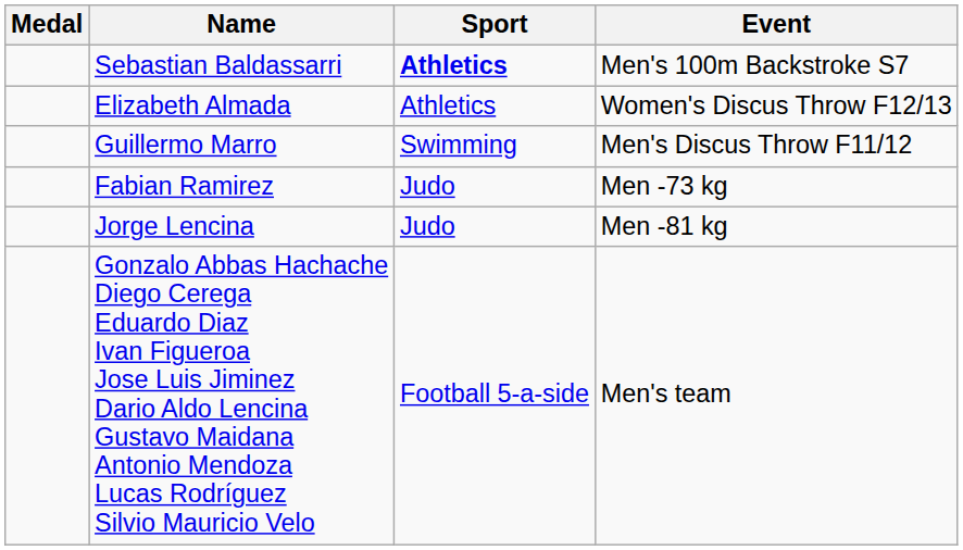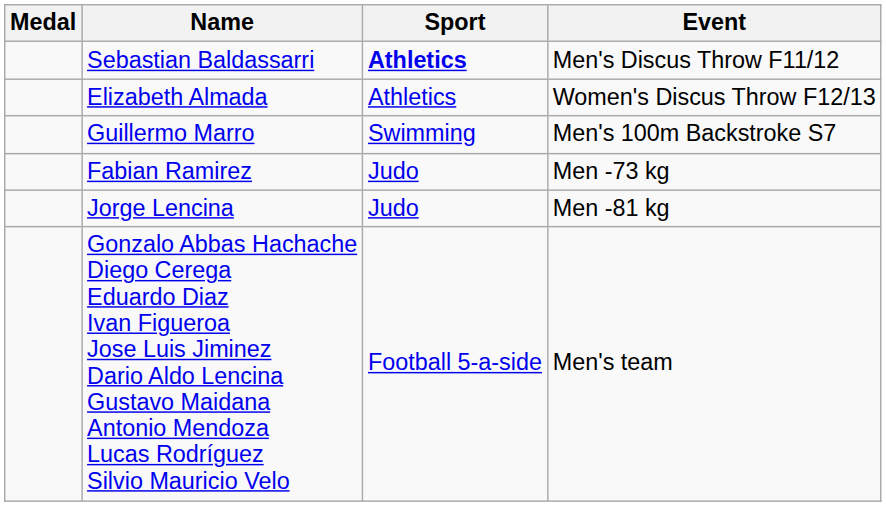Sebastian Baldassarri | Event: Men's 100m Backstroke S7 -> Men's Discus Throw F11/12
Guillermo Marro | Event: Men's Discus Throw F11/12 -> Men's 100m Backstroke S7
